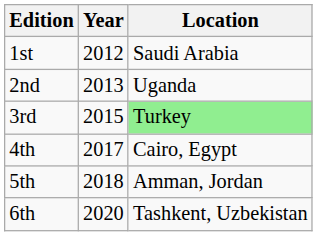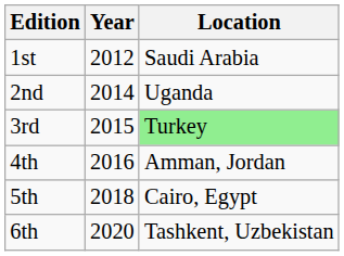2nd | Year: 2013 -> 2014
4th | Year: 2017 -> 2016
4th | Location: Cairo, Egypt -> Amman, Jordan
5th | Location: Amman, Jordan -> Cairo, Egypt
